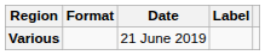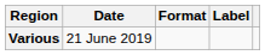columns swapped: Date <-> Format
